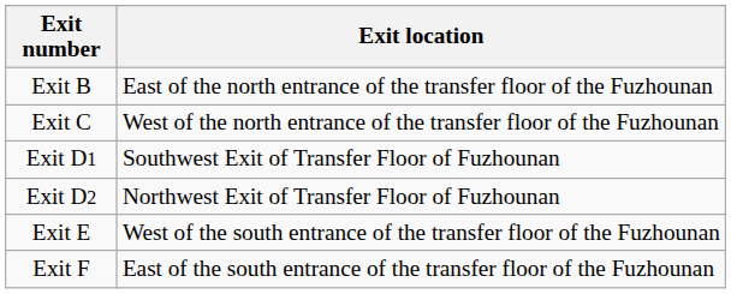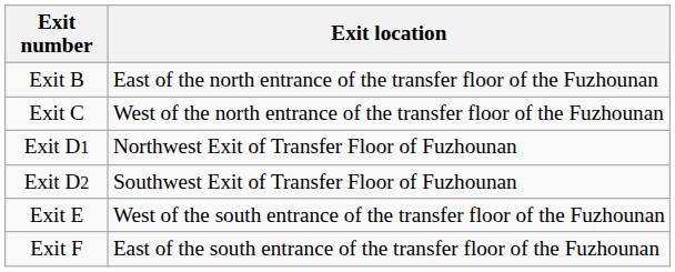Exit D1 | Exit location: Southwest Exit of Transfer Floor of Fuzhounan -> Northwest Exit of Transfer Floor of Fuzhounan
Exit D2 | Exit location: Northwest Exit of Transfer Floor of Fuzhounan -> Southwest Exit of Transfer Floor of Fuzhounan
